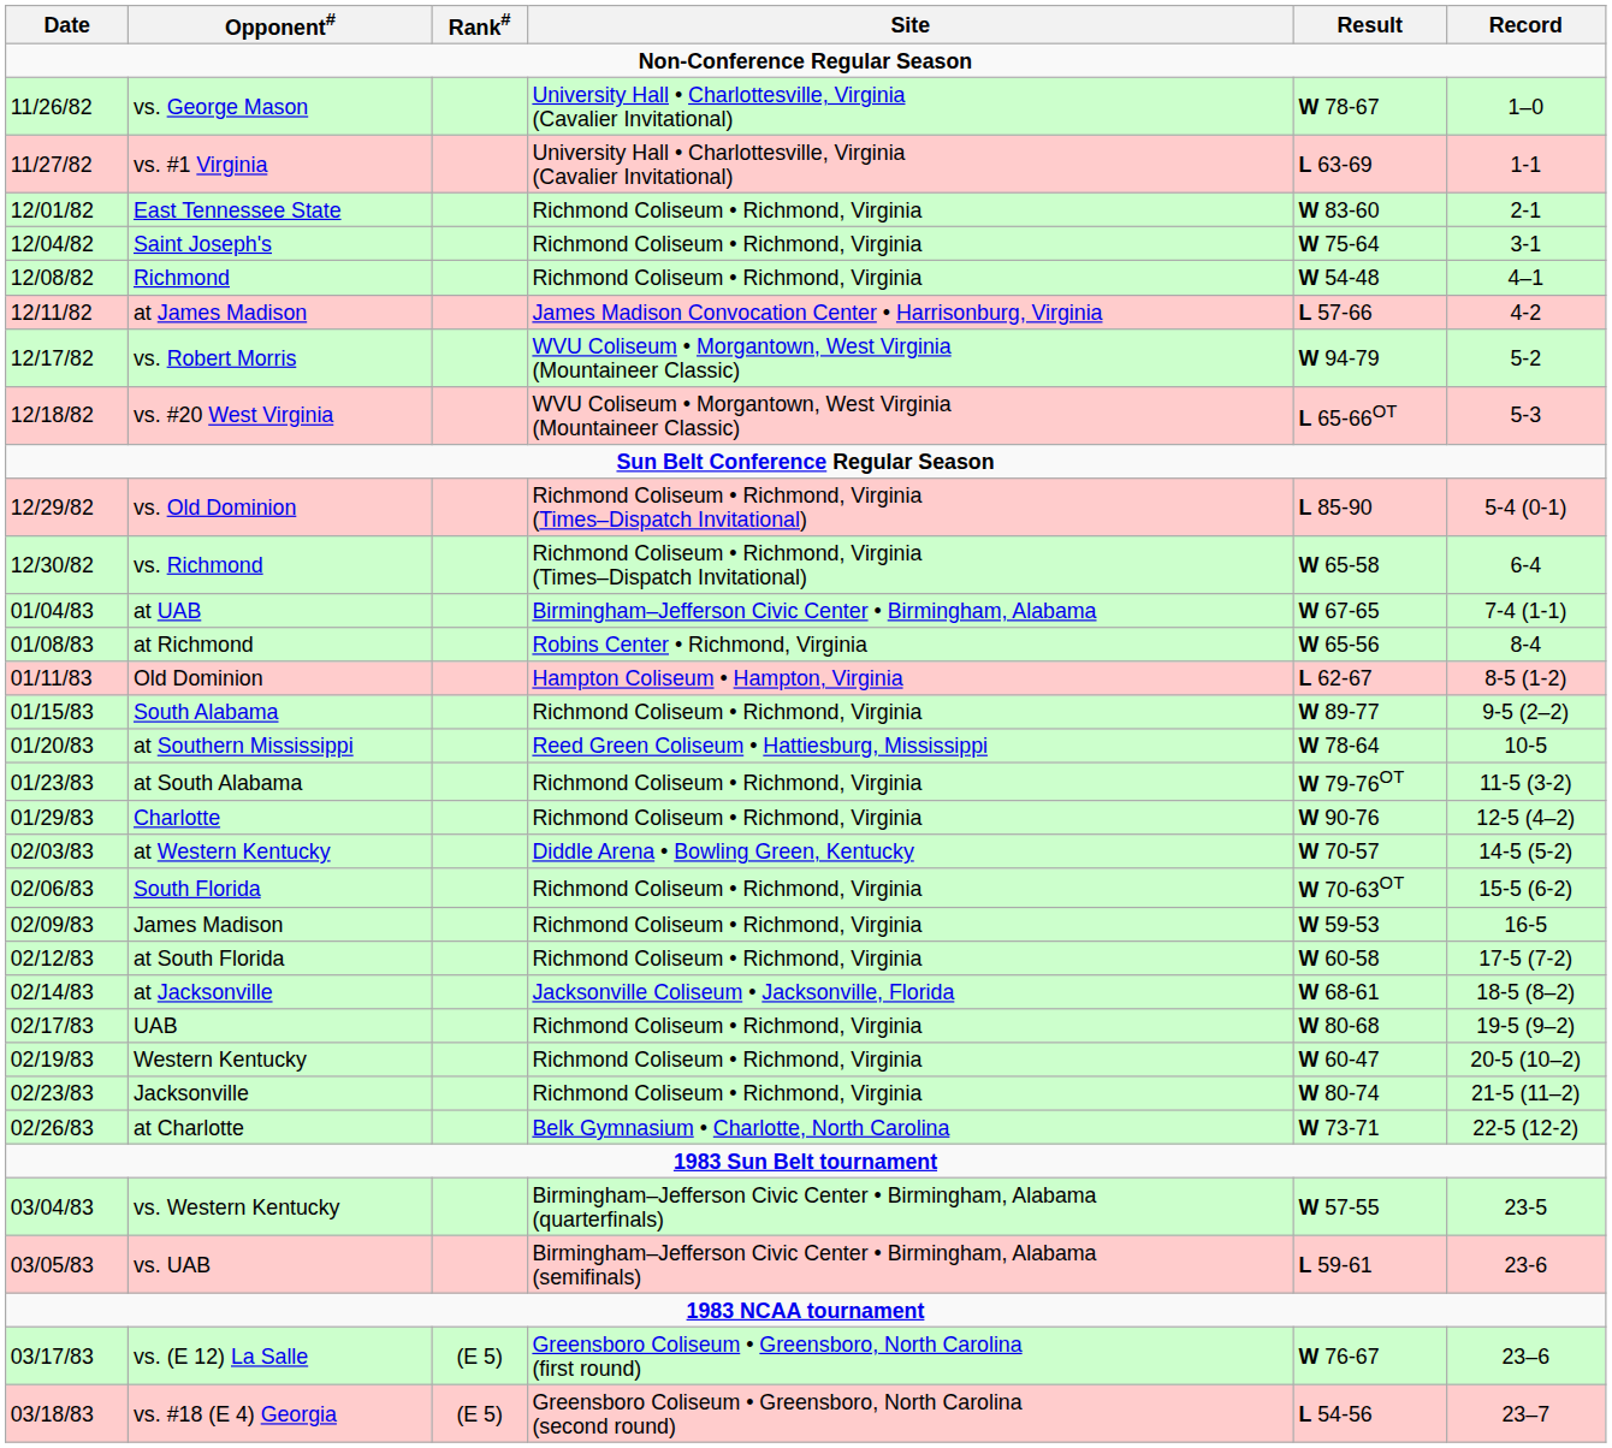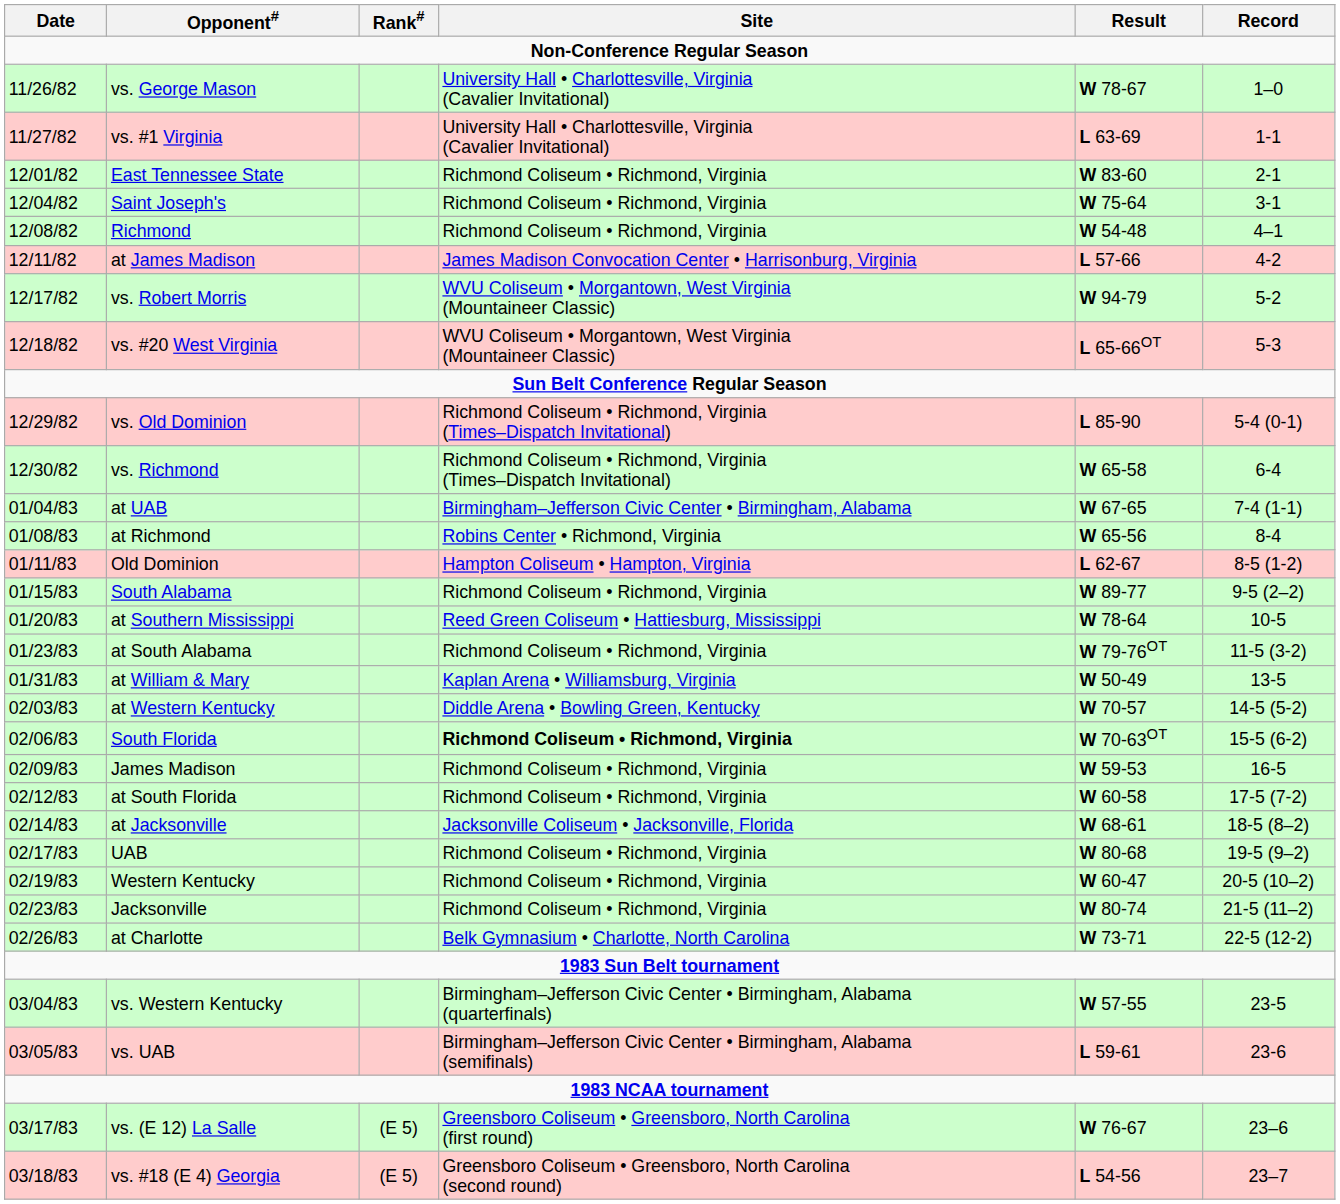- row: 01/29/83 | Charlotte | Richmond Coliseum • Richmond, Virginia | W 90-76 | 12-5 (4–2)
+ row: 01/31/83 | at William & Mary | Kaplan Arena • Williamsburg, Virginia | W 50-49 | 13-5
South Florida | Site: normal -> bold
